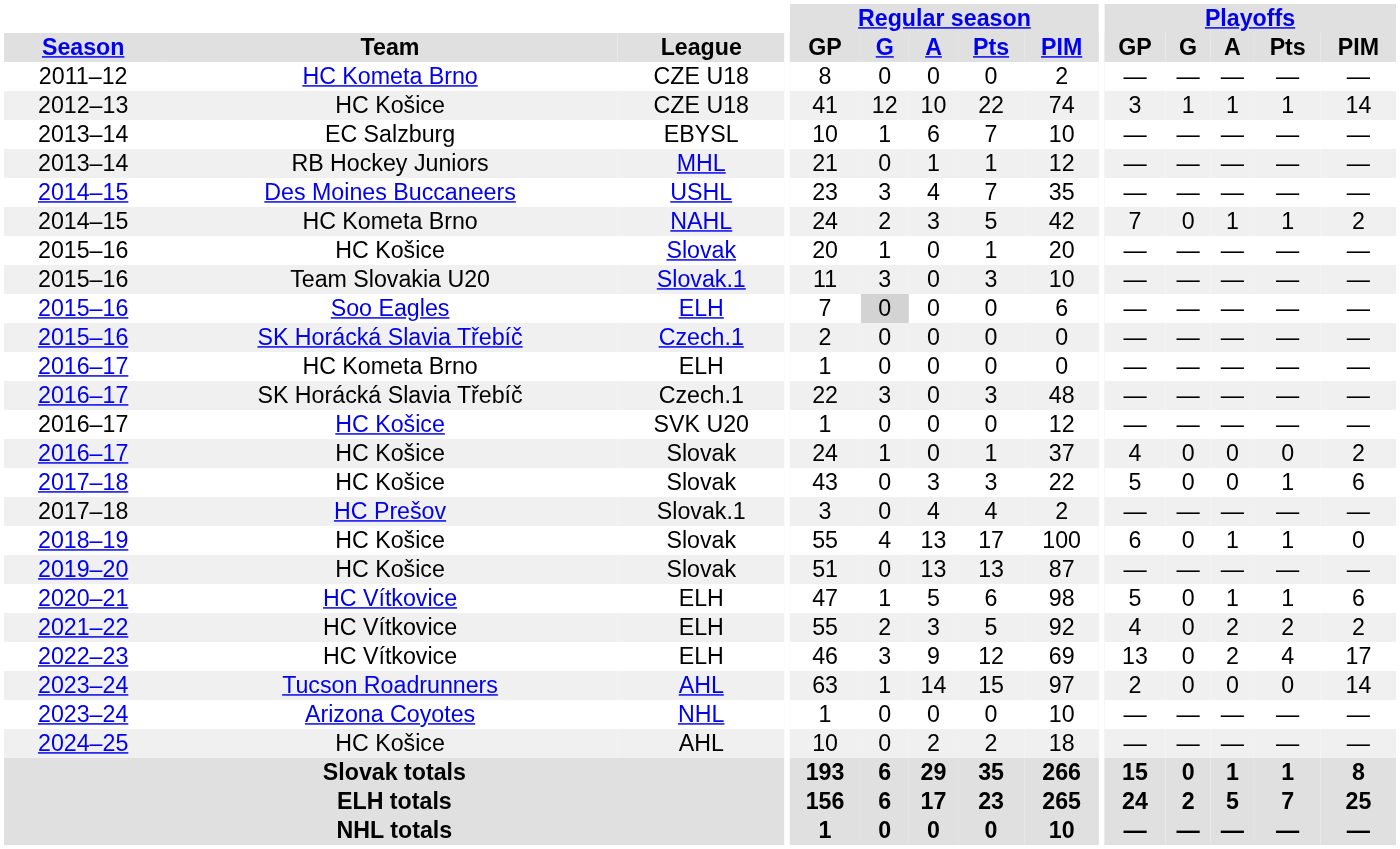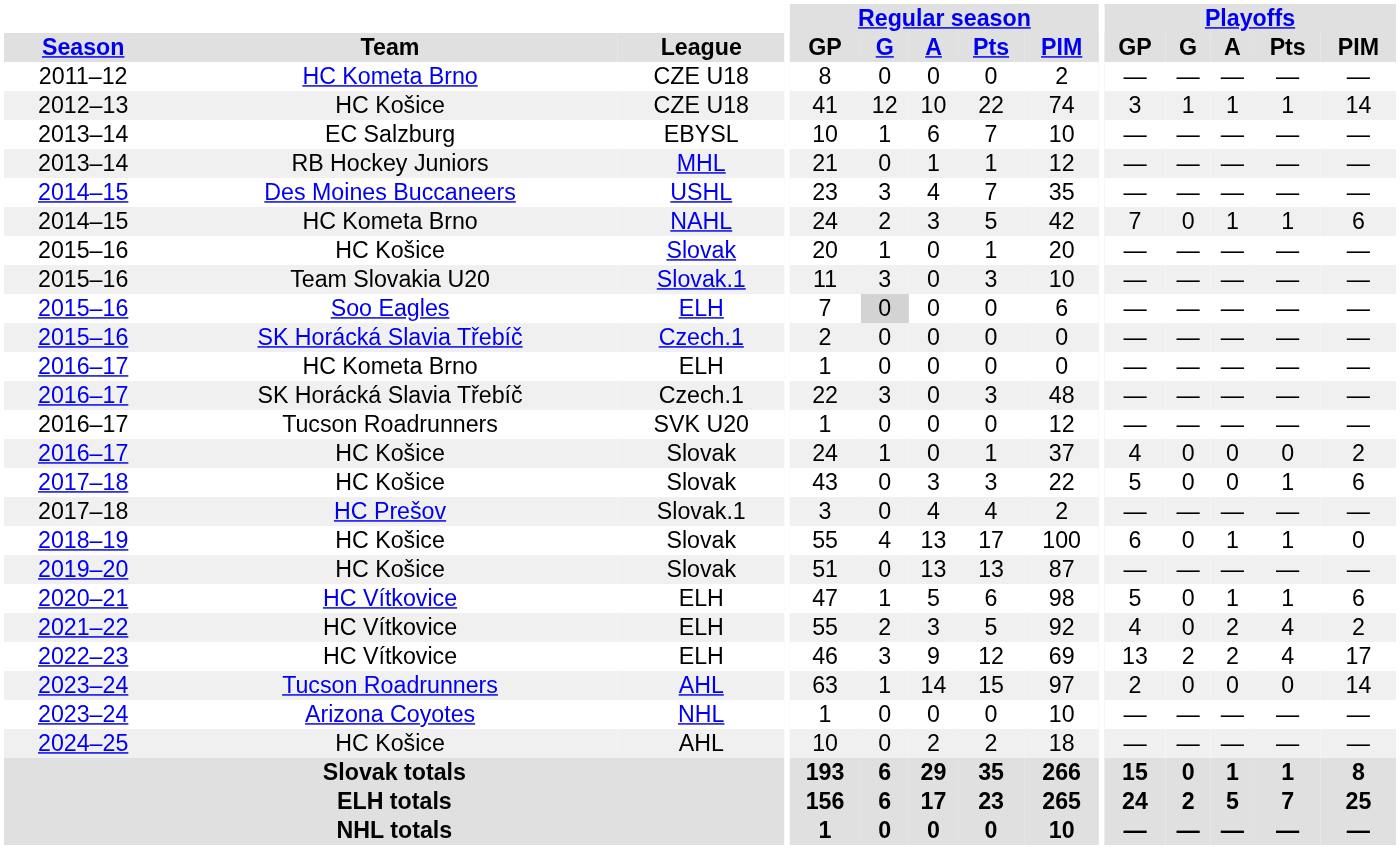2014–15 / NAHL | Playoffs / PIM: 2 -> 6
2016–17 / SVK U20 | Team: HC Košice -> Tucson Roadrunners
2021–22 | Playoffs / Pts: 2 -> 4
2022–23 | Playoffs / G: 0 -> 2
